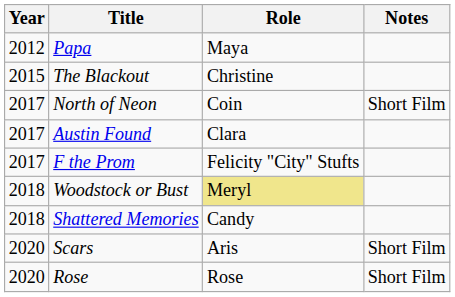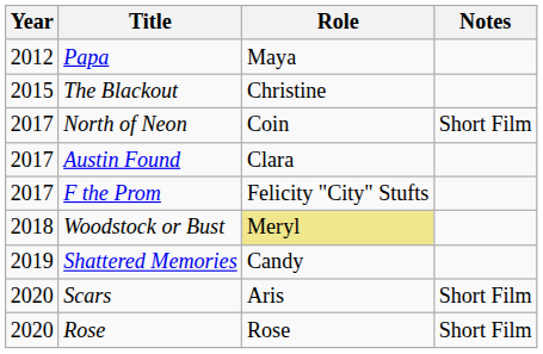Shattered Memories | Year: 2018 -> 2019
